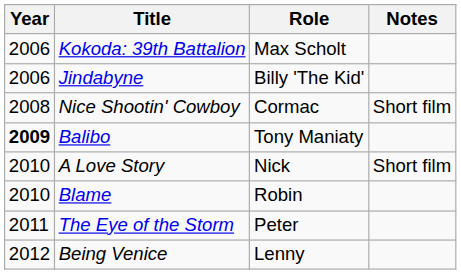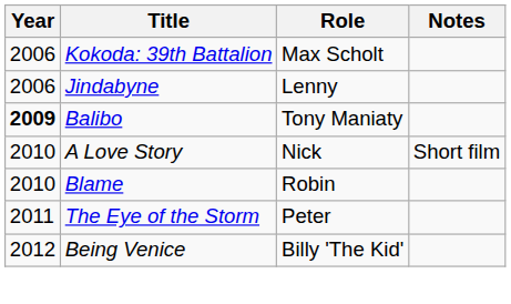Jindabyne | Role: Billy 'The Kid' -> Lenny
- row: 2008 | Nice Shootin' Cowboy | Cormac | Short film
Being Venice | Role: Lenny -> Billy 'The Kid'
